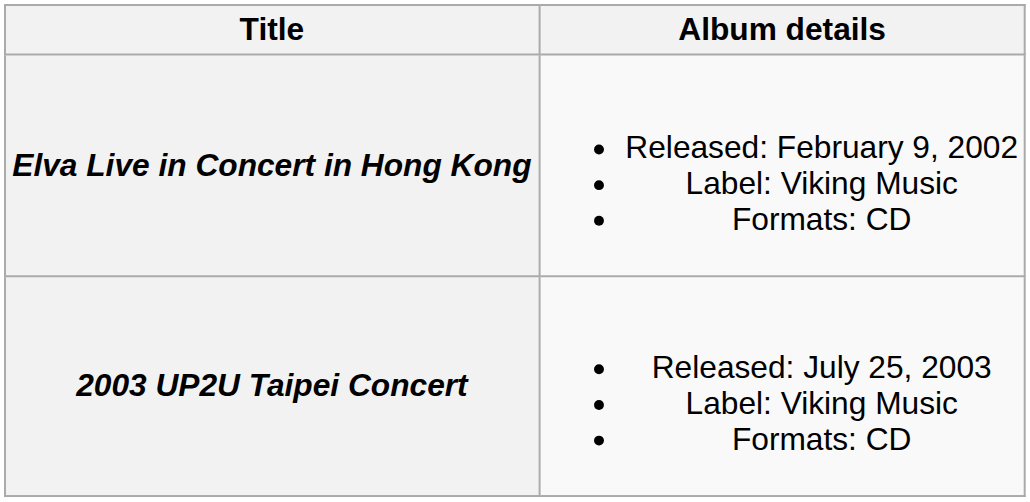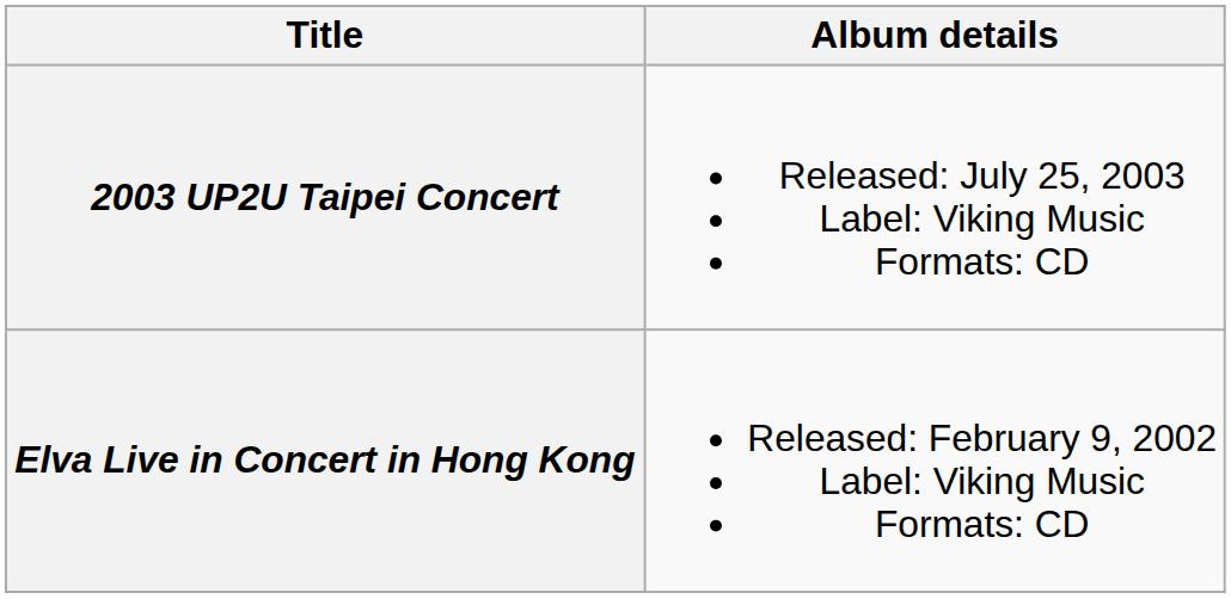rows swapped: Elva Live in Concert in Hong Kong <-> 2003 UP2U Taipei Concert
